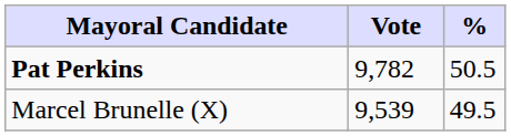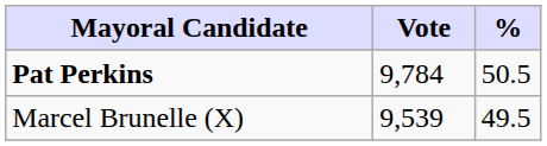Pat Perkins | Vote: 9,782 -> 9,784
